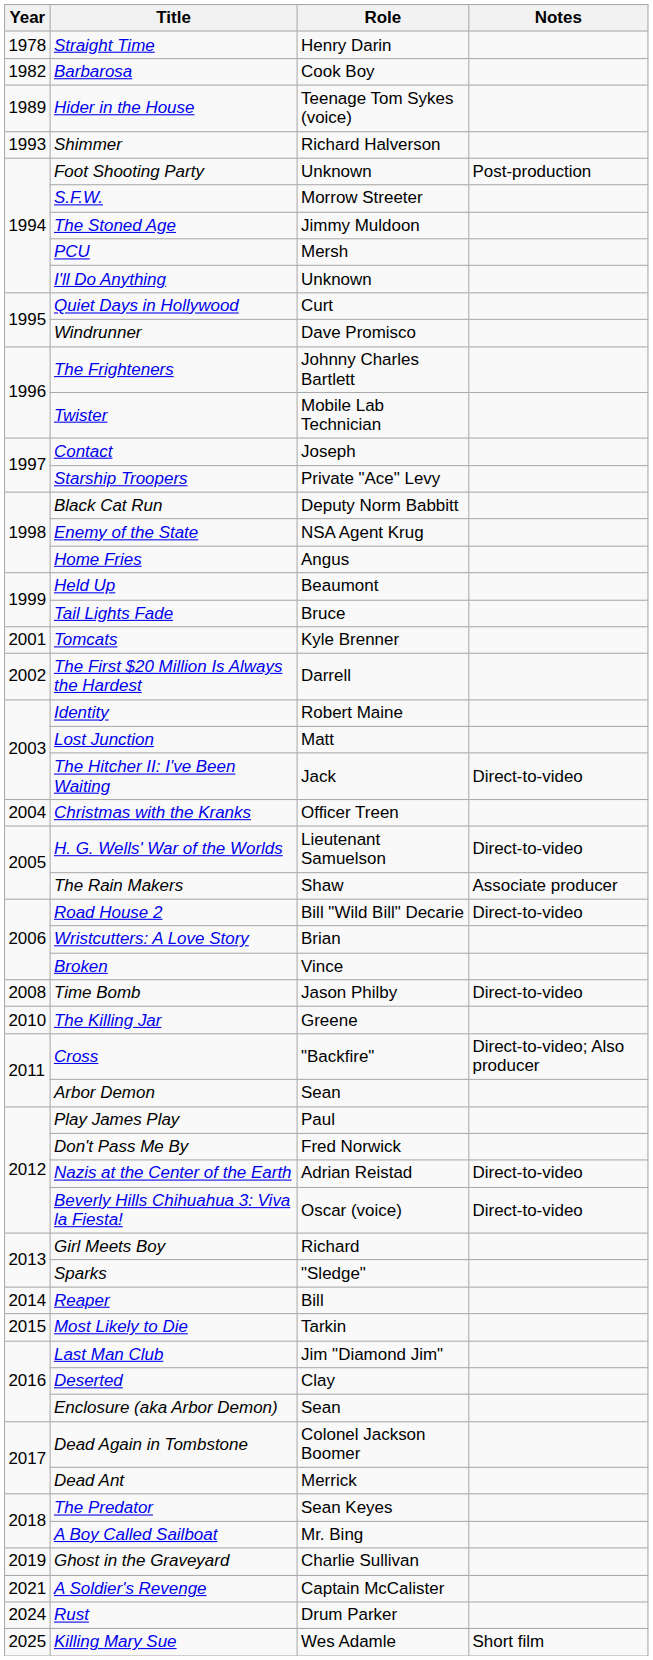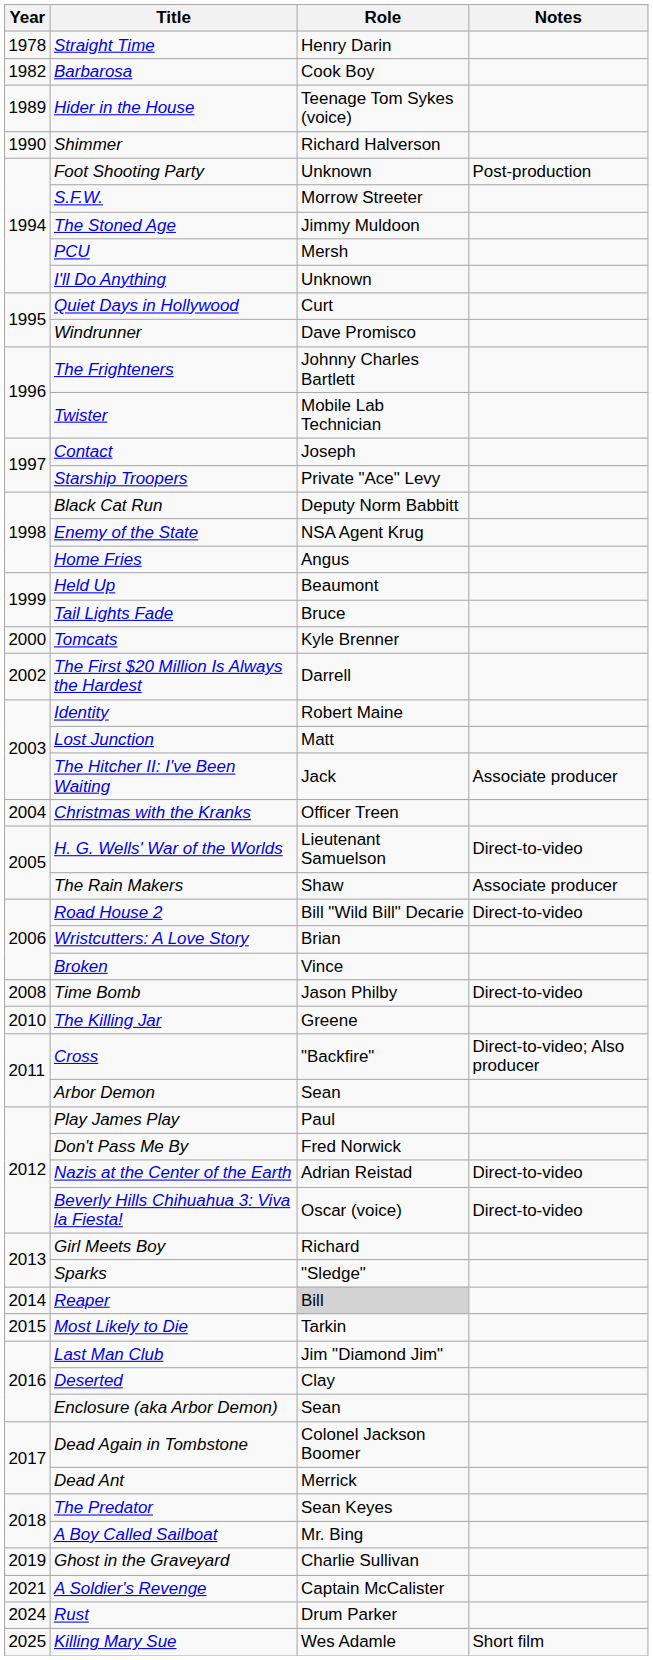Shimmer | Year: 1993 -> 1990
Tomcats | Year: 2001 -> 2000
The Hitcher II: I've Been Waiting | Notes: Direct-to-video -> Associate producer
Reaper | Role: no background -> lightgrey background
